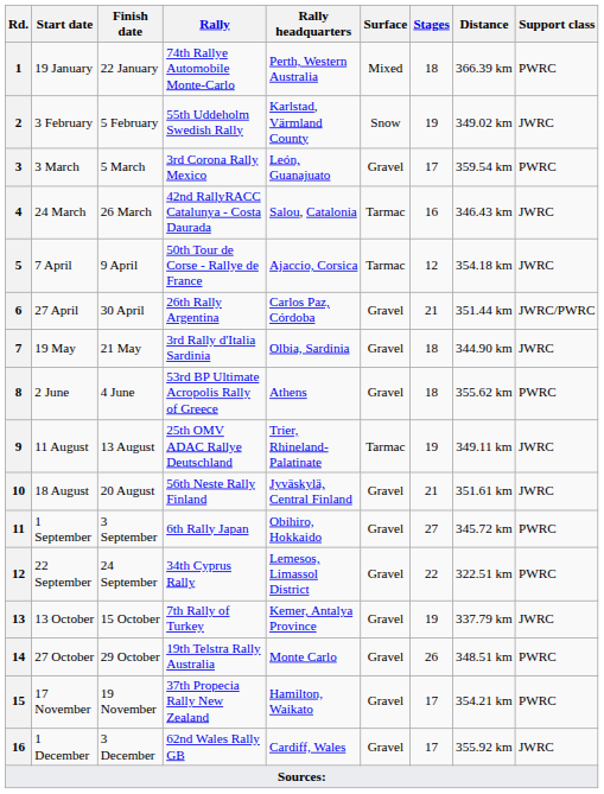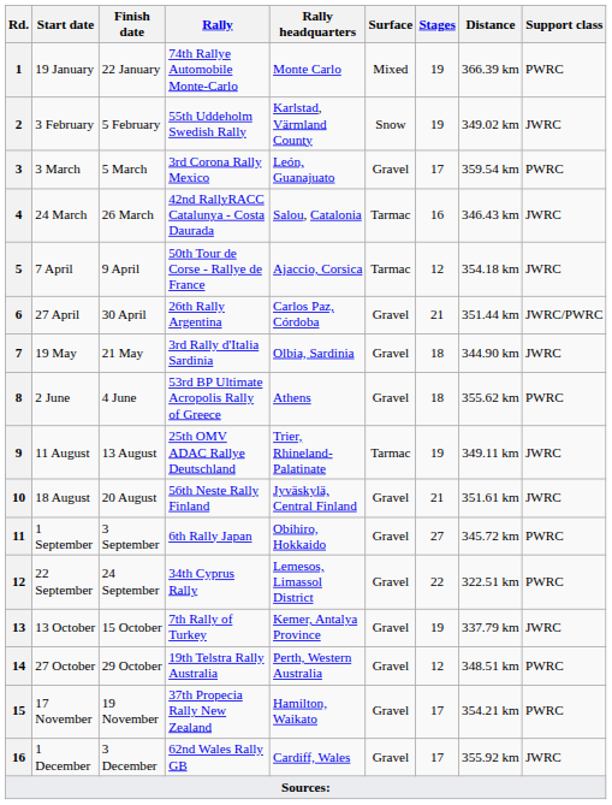19 January | Rally headquarters: Perth, Western Australia -> Monte Carlo
19 January | Stages: 18 -> 19
27 October | Rally headquarters: Monte Carlo -> Perth, Western Australia
27 October | Stages: 26 -> 12
